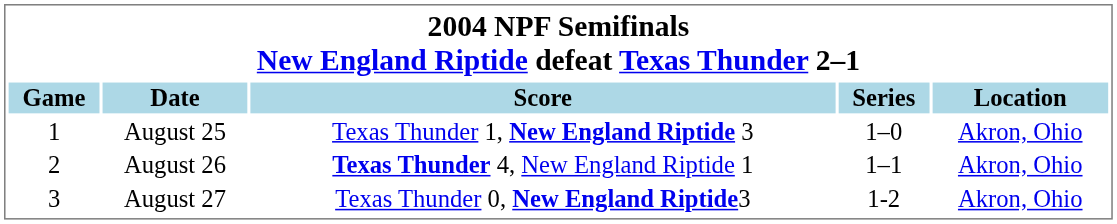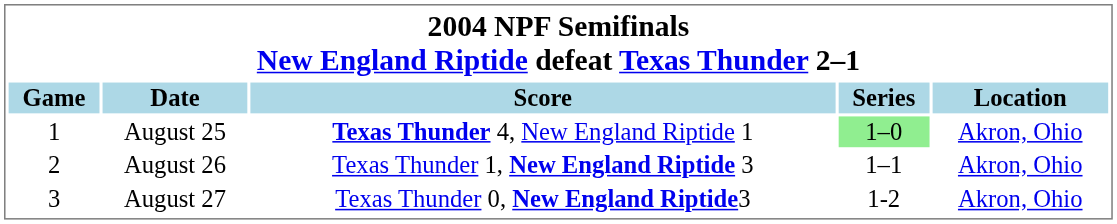August 25 | Score: Texas Thunder 1, New England Riptide 3 -> Texas Thunder 4, New England Riptide 1
August 25 | Series: no background -> lightgreen background
August 26 | Score: Texas Thunder 4, New England Riptide 1 -> Texas Thunder 1, New England Riptide 3
